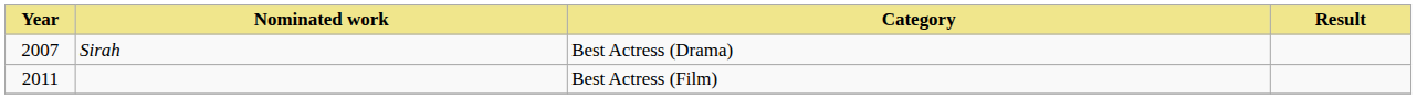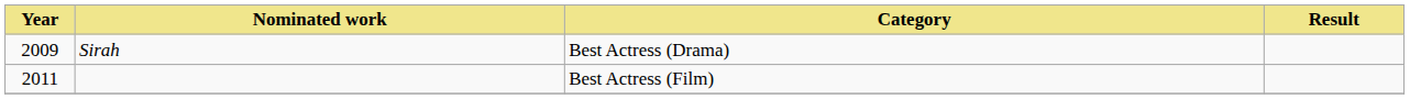Sirah | Year: 2007 -> 2009
